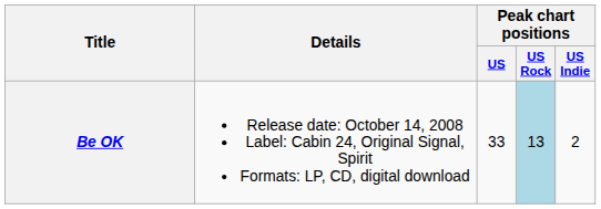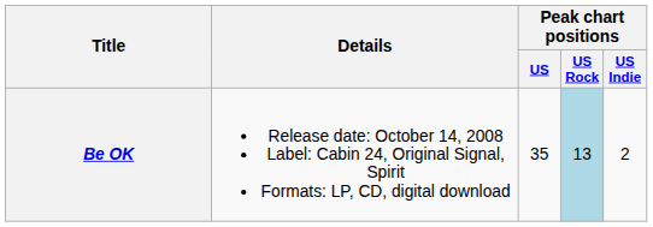Be OK | Peak chart positions / US: 33 -> 35
